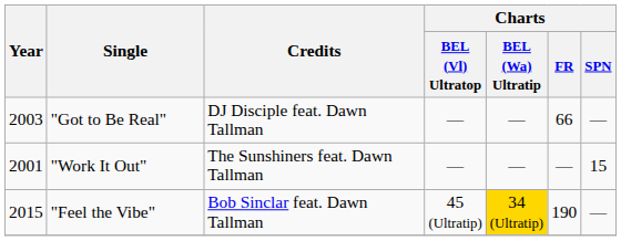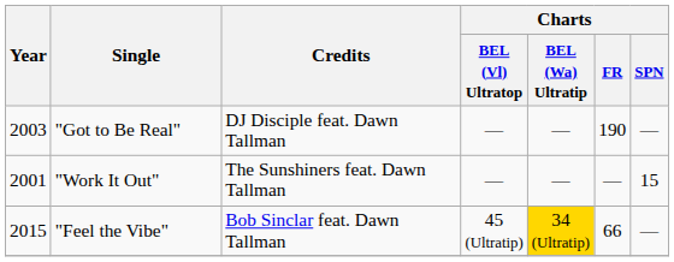"Got to Be Real" | Charts / FR: 66 -> 190
"Feel the Vibe" | Charts / FR: 190 -> 66
